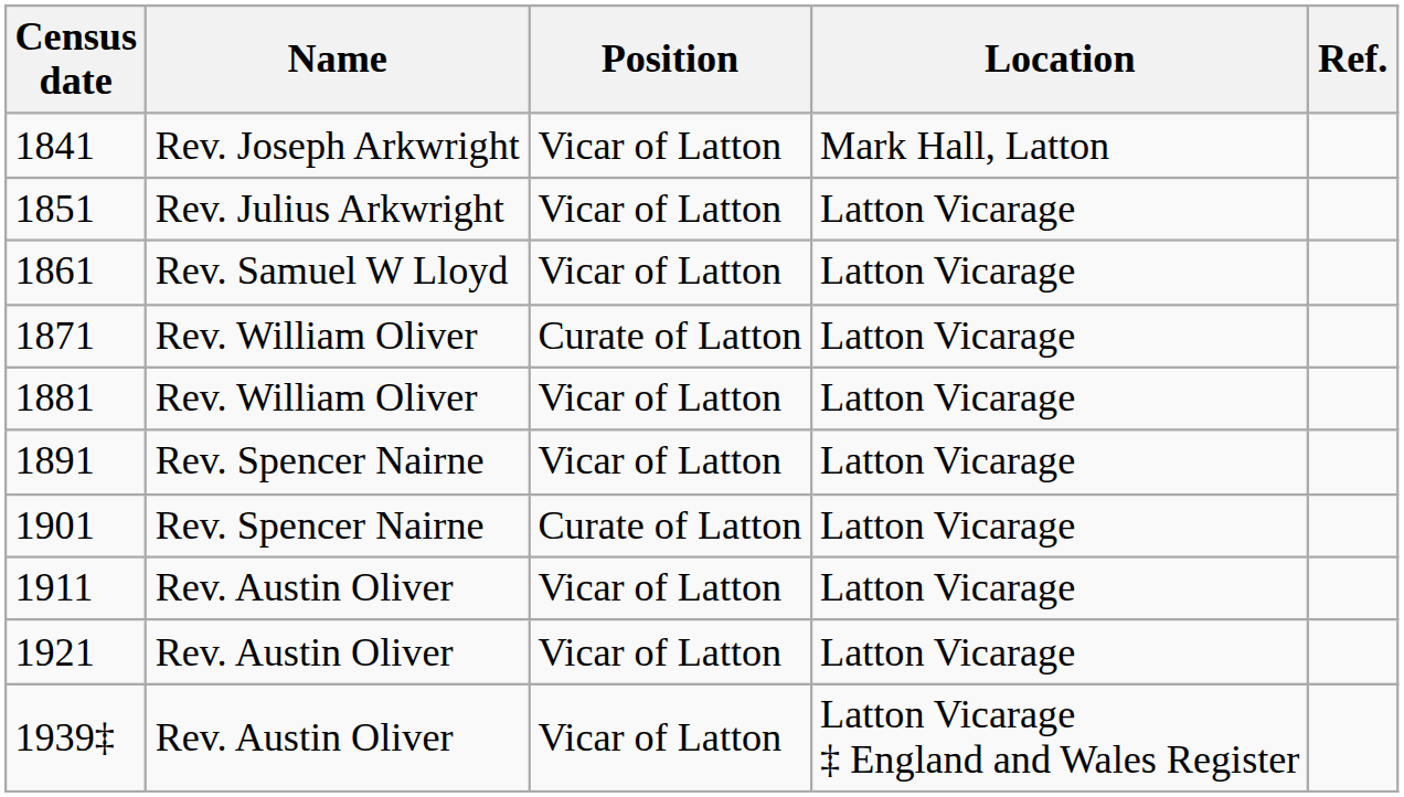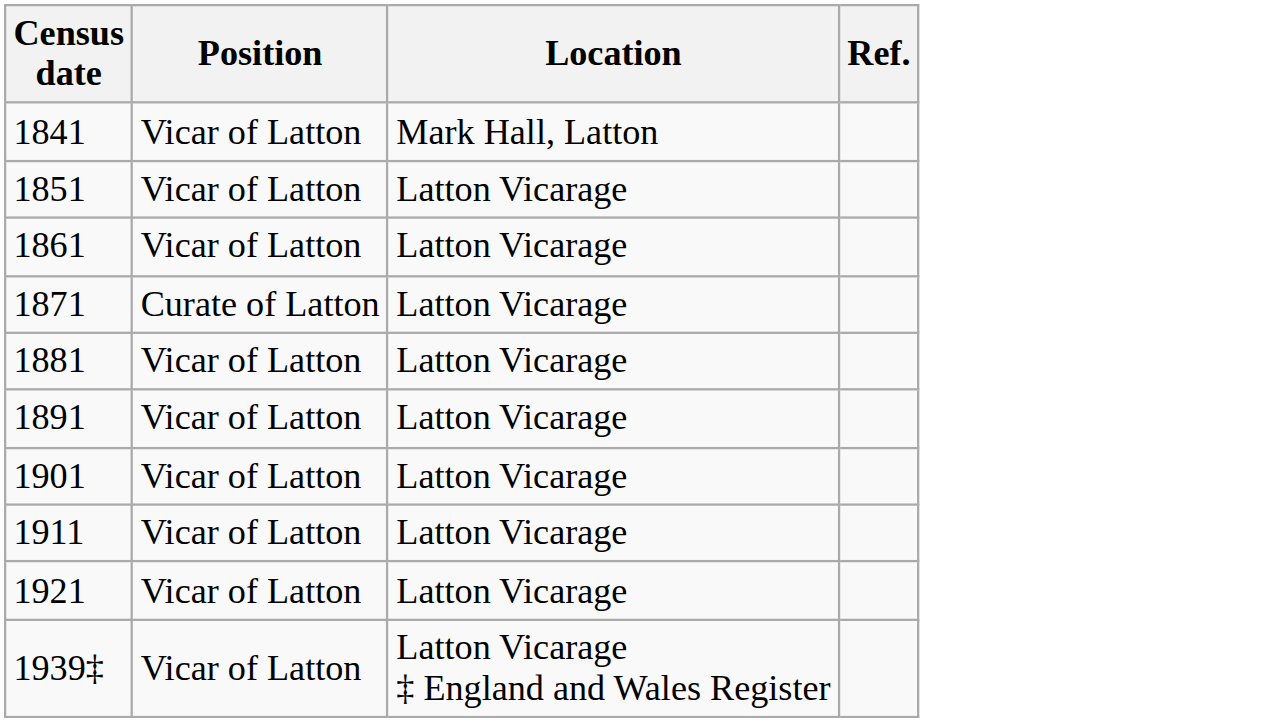- column: Name | Rev. Joseph Arkwright | Rev. Julius Arkwright | Rev. Samuel W Lloyd | Rev. William Oliver | Rev. William Oliver | Rev. Spencer Nairne | Rev. Spencer Nairne | Rev. Austin Oliver | Rev. Austin Oliver | Rev. Austin Oliver
1901 | Position: Curate of Latton -> Vicar of Latton
